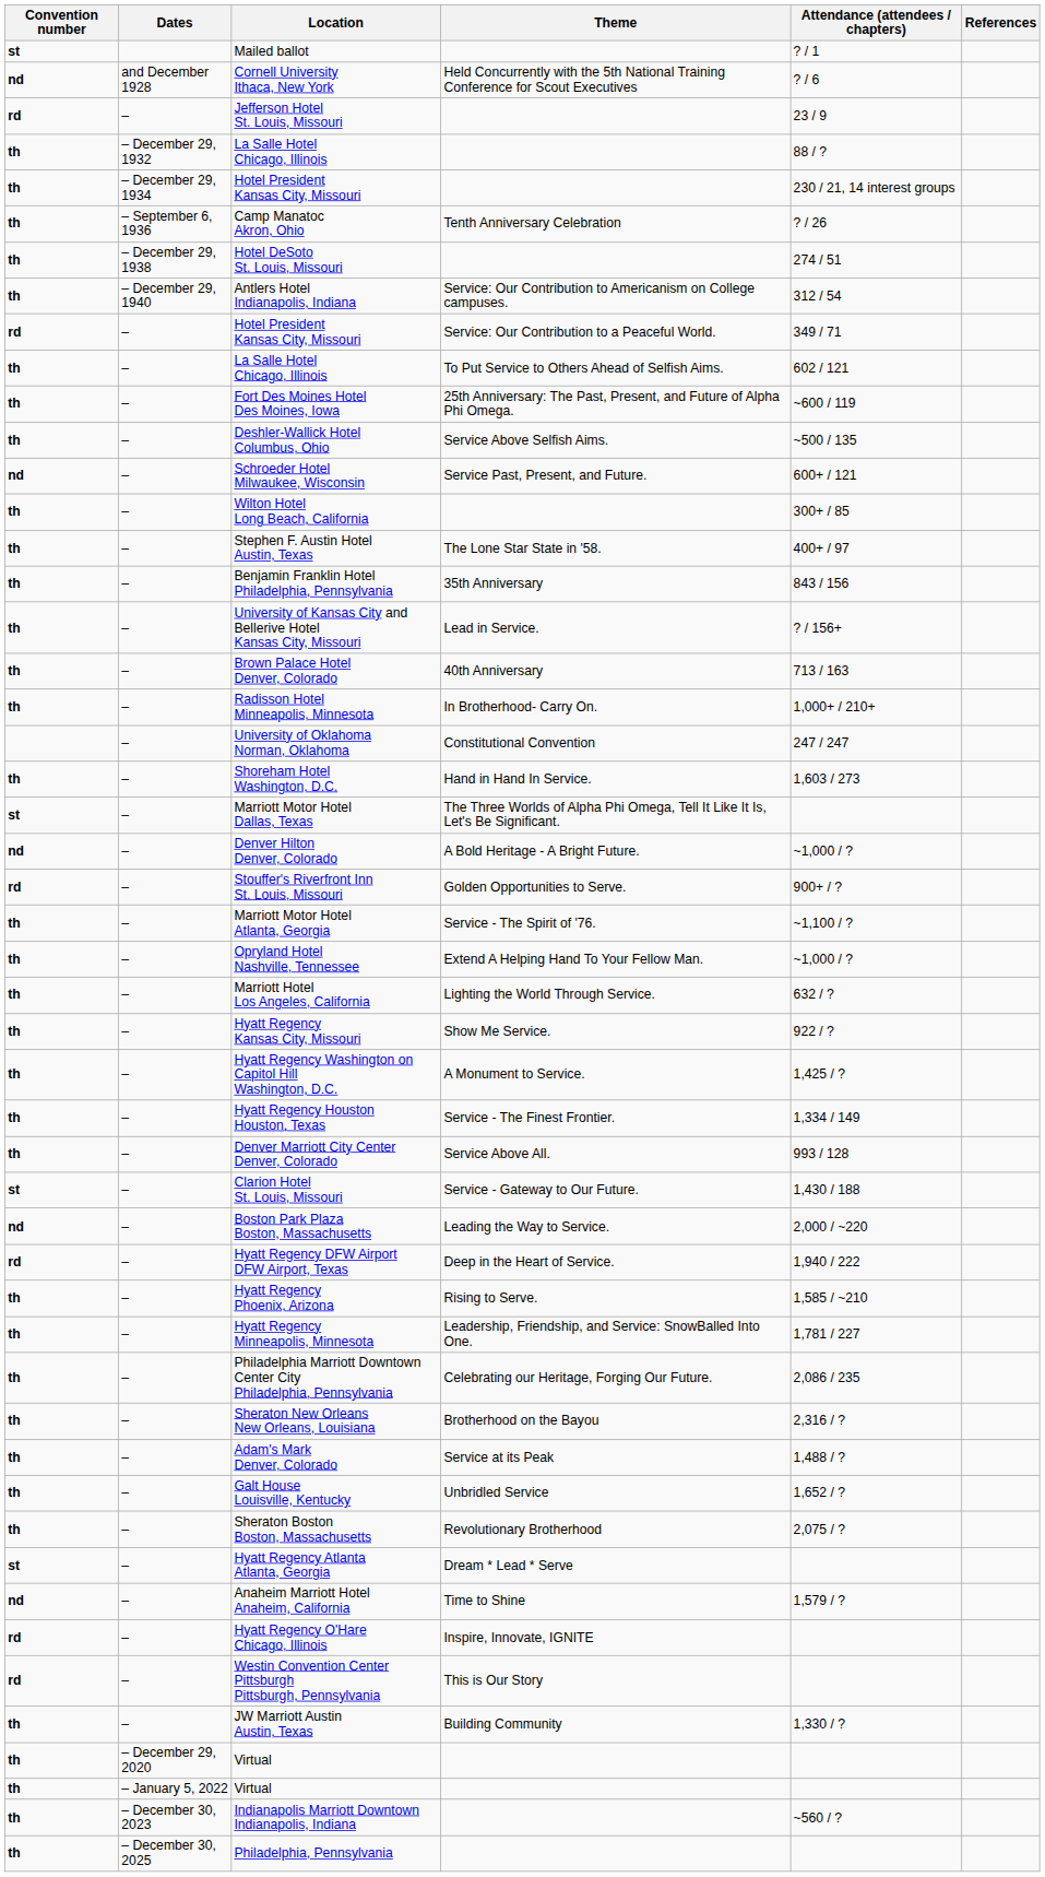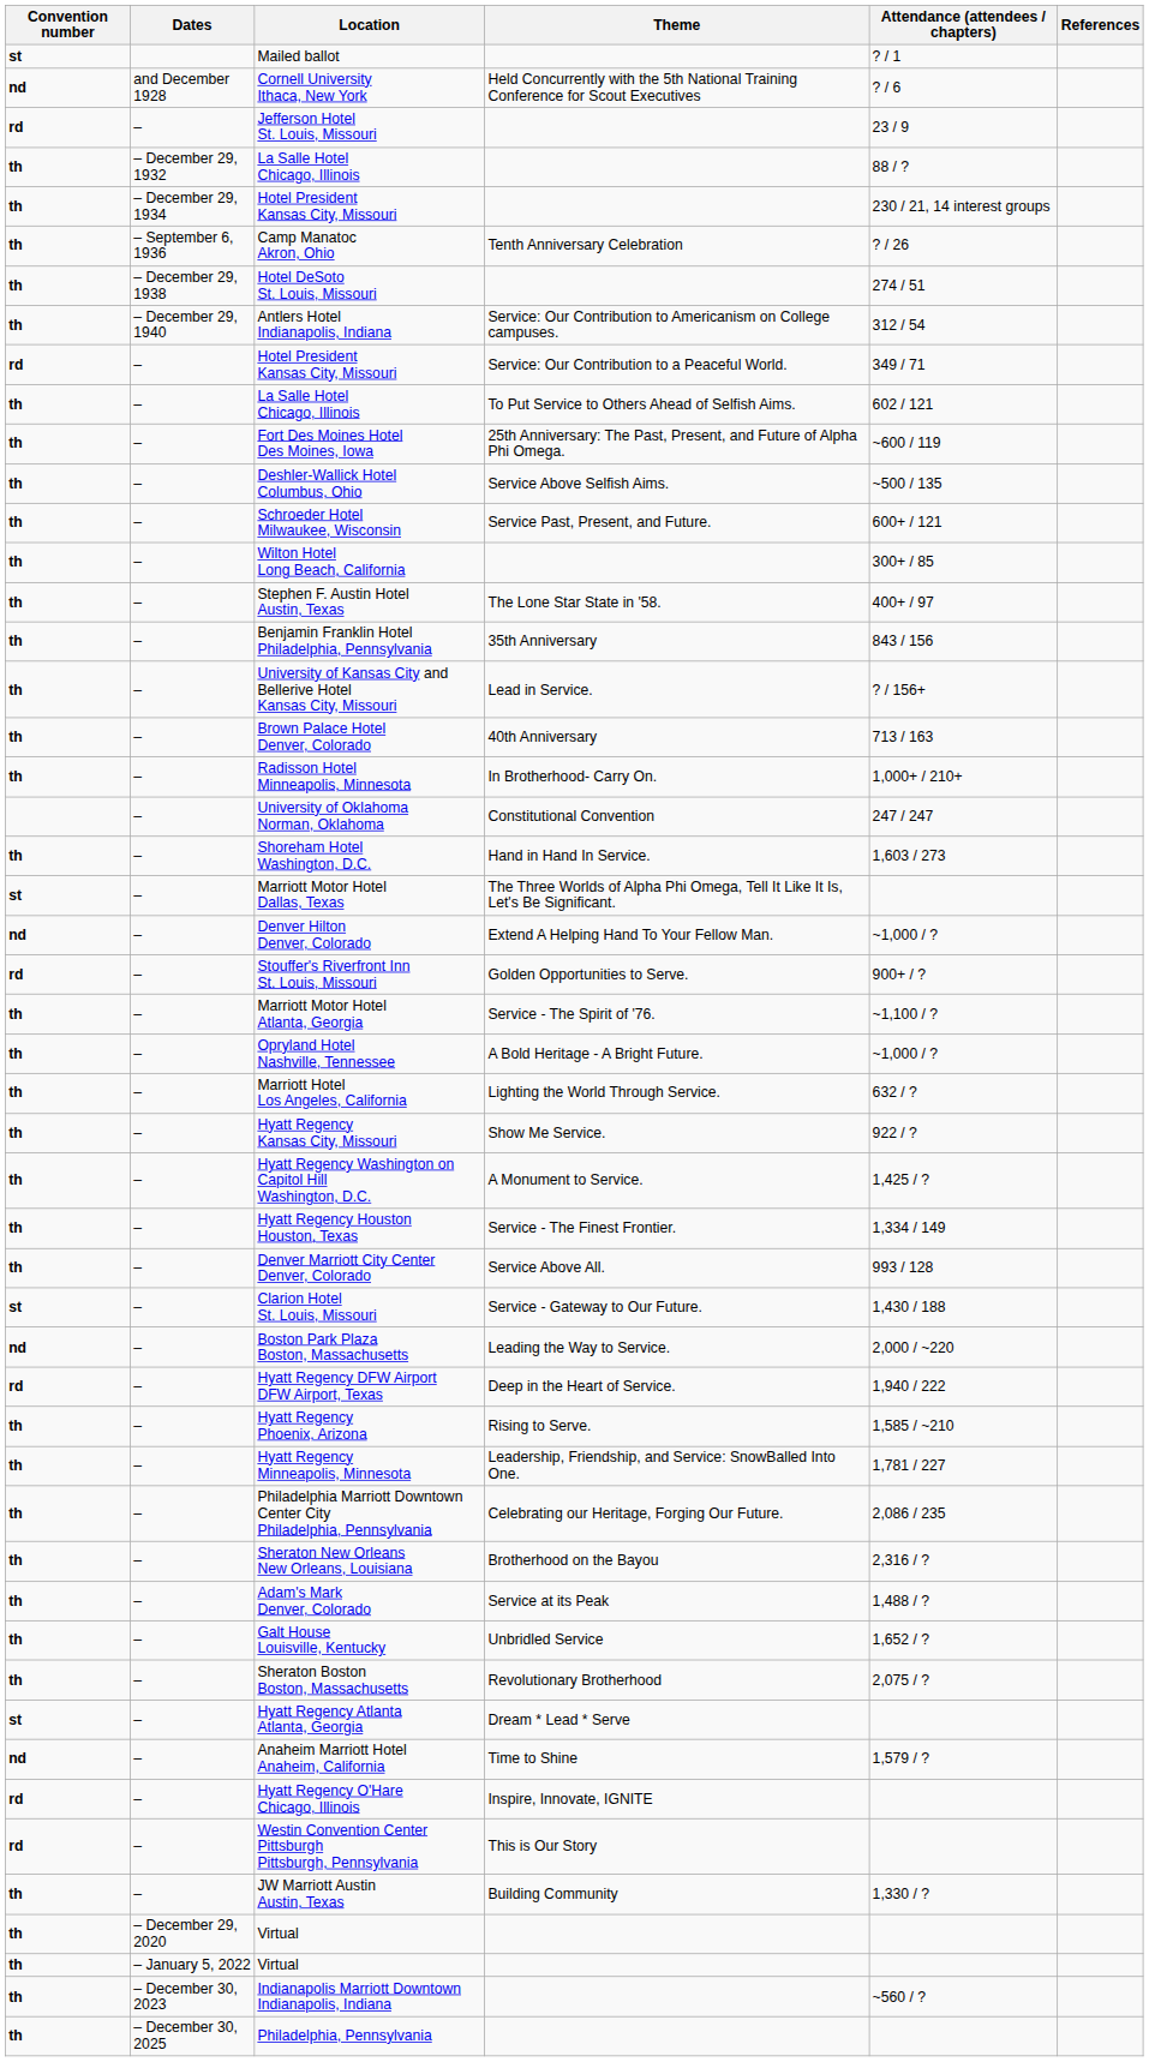Schroeder Hotel Milwaukee, Wisconsin | Convention number: nd -> th
Denver Hilton Denver, Colorado | Theme: A Bold Heritage - A Bright Future. -> Extend A Helping Hand To Your Fellow Man.
Opryland Hotel Nashville, Tennessee | Theme: Extend A Helping Hand To Your Fellow Man. -> A Bold Heritage - A Bright Future.
